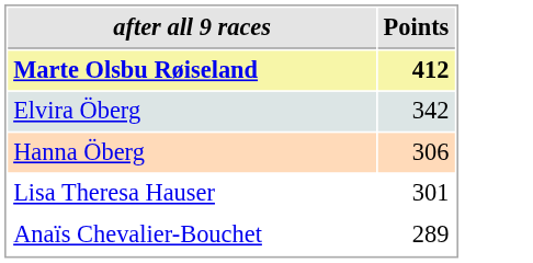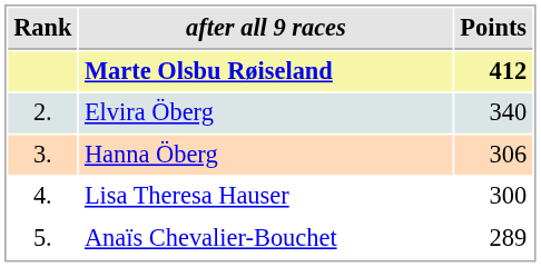+ column: Rank | 2. | 3. | 4. | 5.
Elvira Öberg | Points: 342 -> 340
Lisa Theresa Hauser | Points: 301 -> 300
